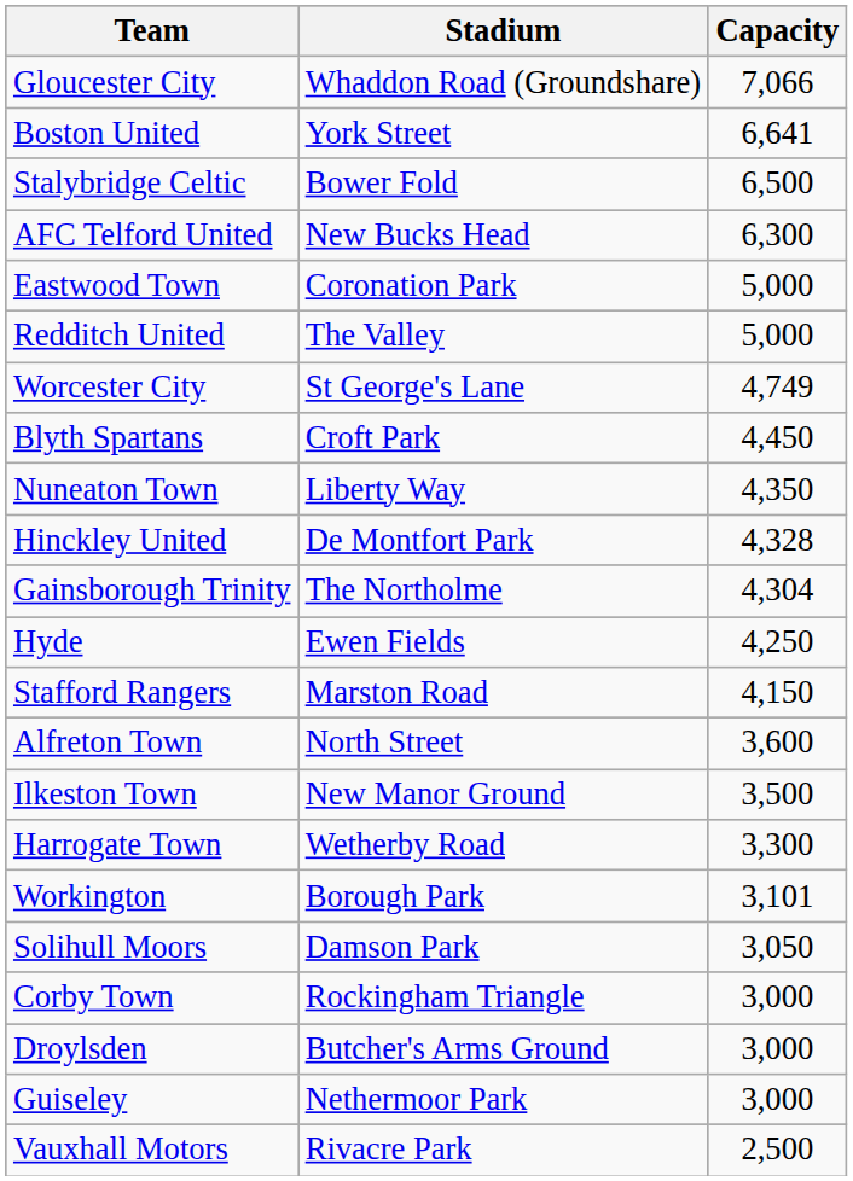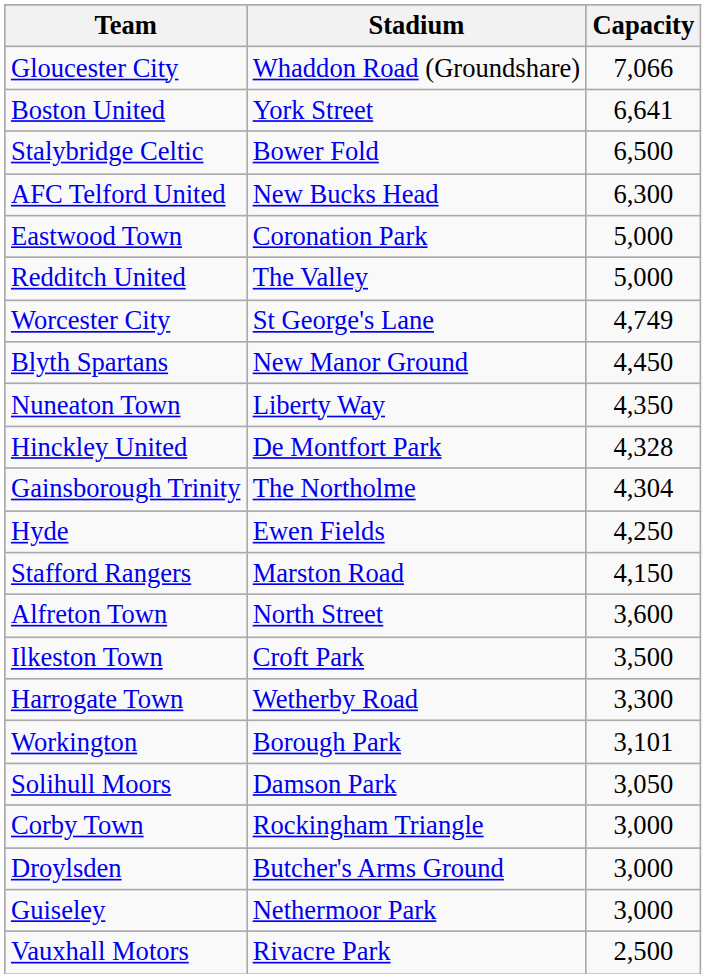Blyth Spartans | Stadium: Croft Park -> New Manor Ground
Ilkeston Town | Stadium: New Manor Ground -> Croft Park
